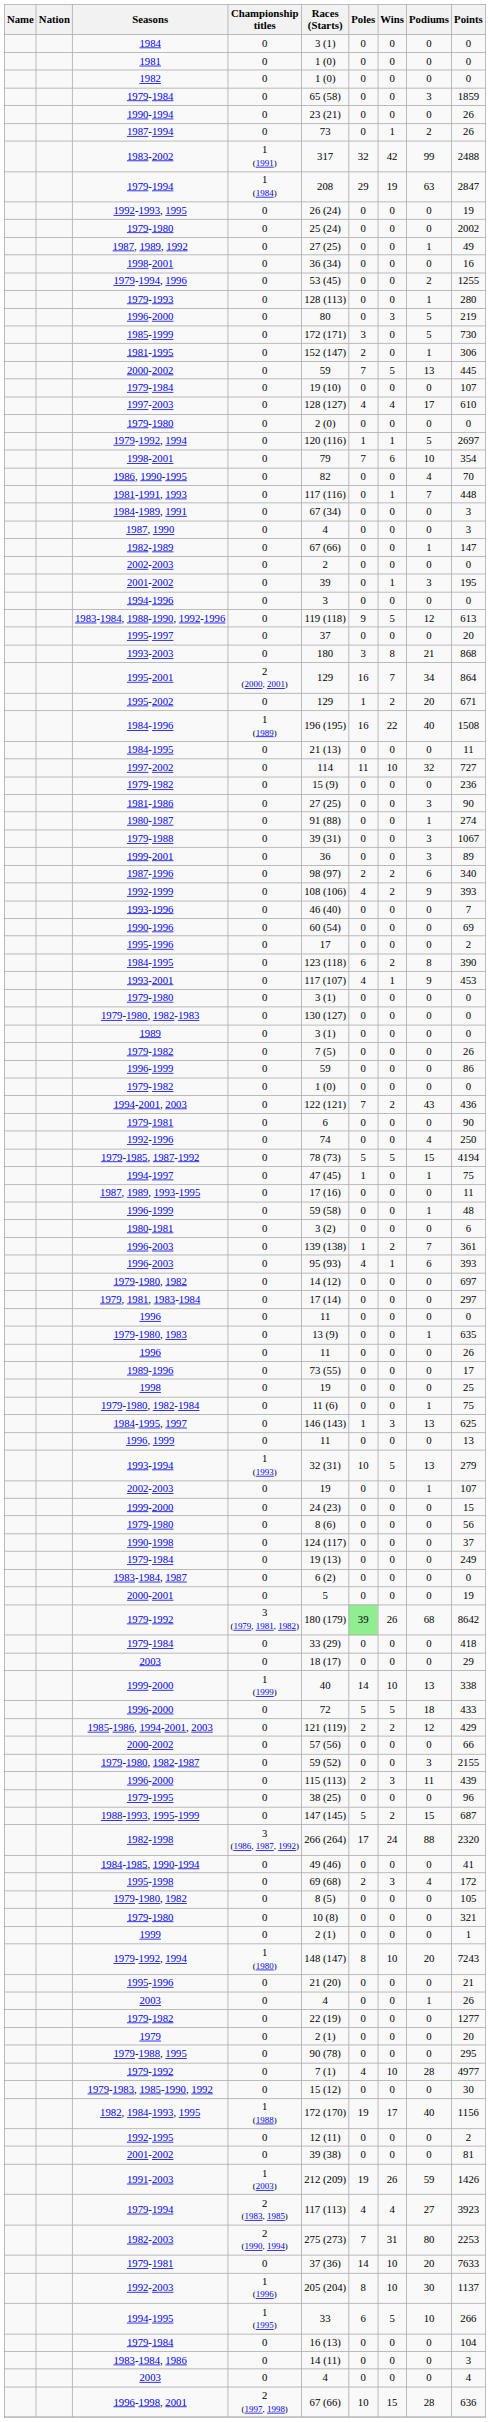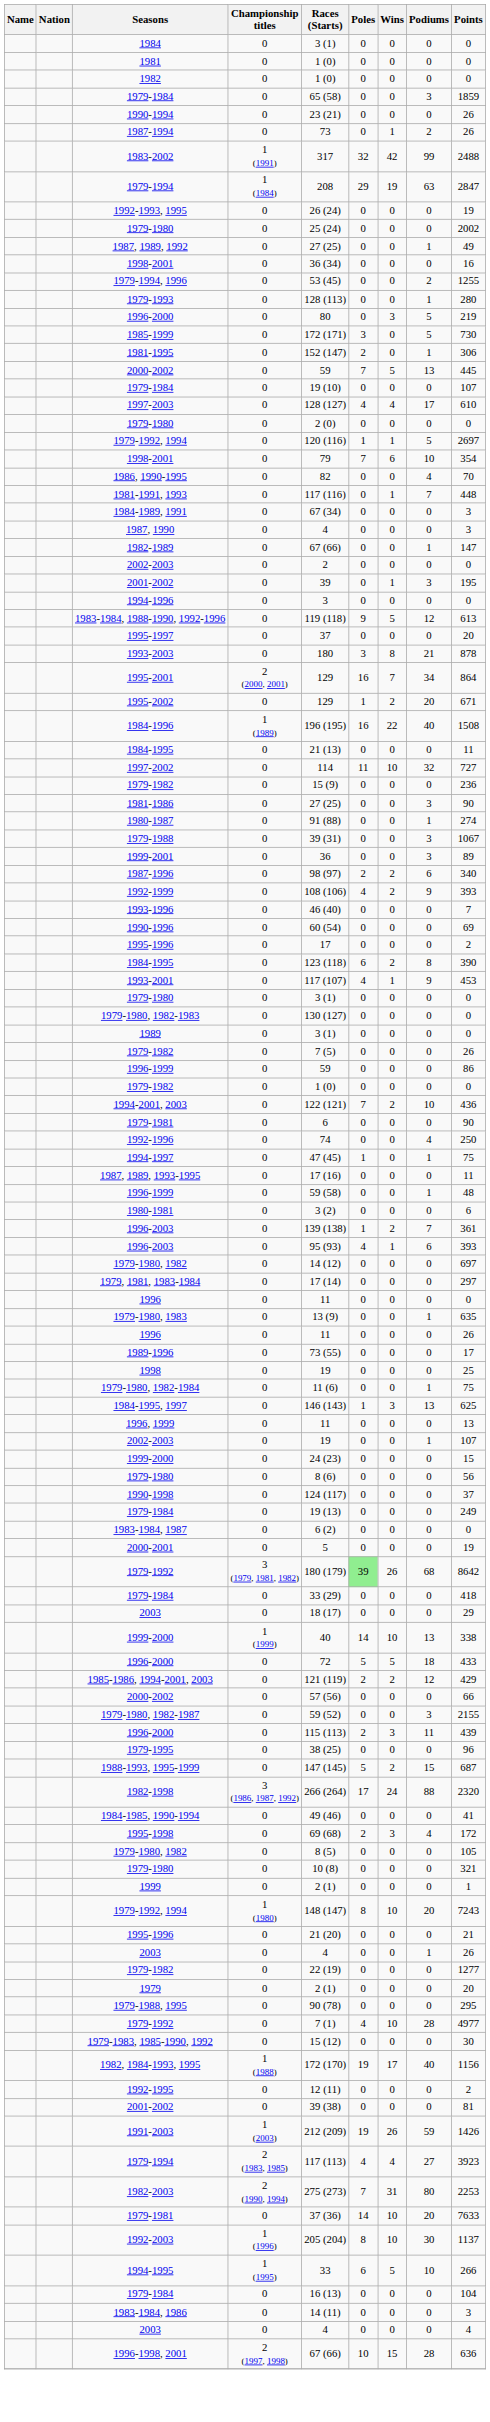1993-2003 | Points: 868 -> 878
1994-2001, 2003 | Podiums: 43 -> 10
- row: 1979-1985, 1987-1992 | 0 | 78 (73) | 5 | 5 | 15 | 4194
- row: 1993-1994 | 1 (1993) | 32 (31) | 10 | 5 | 13 | 279
